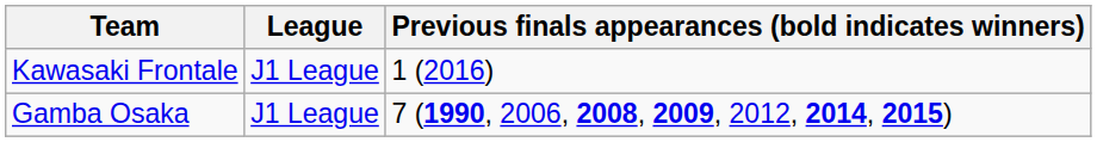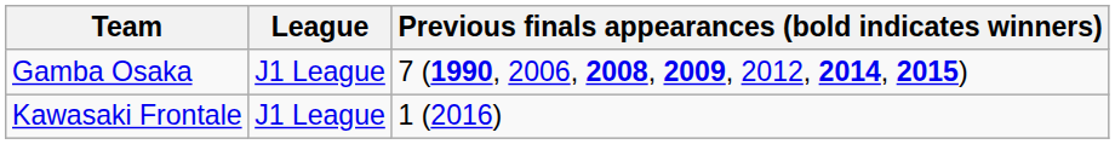rows swapped: Kawasaki Frontale <-> Gamba Osaka
